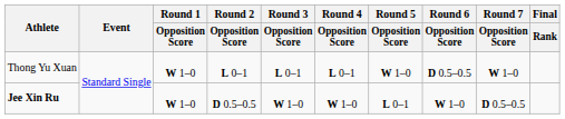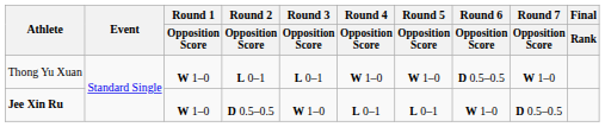Thong Yu Xuan | Round 4 / Opposition Score: L 0–1 -> W 1–0
Jee Xin Ru | Round 4 / Opposition Score: W 1–0 -> L 0–1
